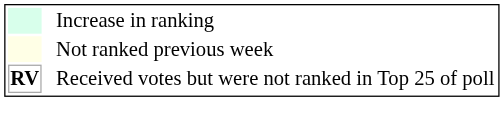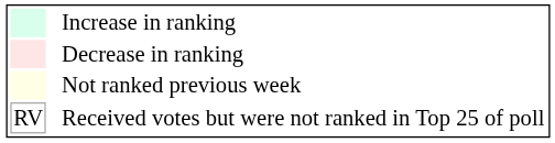+ row: Decrease in ranking
Received votes but were not ranked in Top 25 of poll | column 1: bold -> normal
